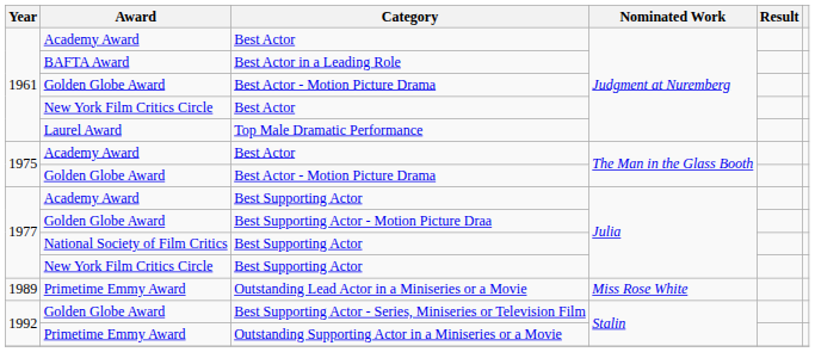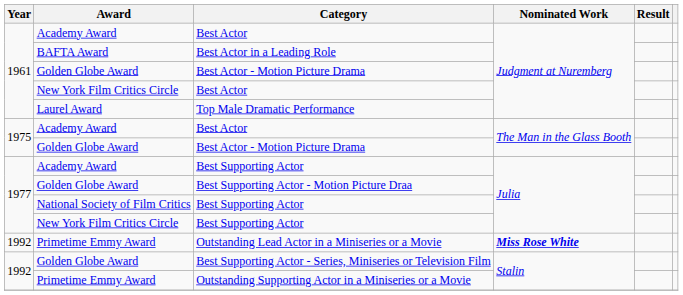Outstanding Lead Actor in a Miniseries or a Movie | Year: 1989 -> 1992
Outstanding Lead Actor in a Miniseries or a Movie | Nominated Work: normal -> bold
